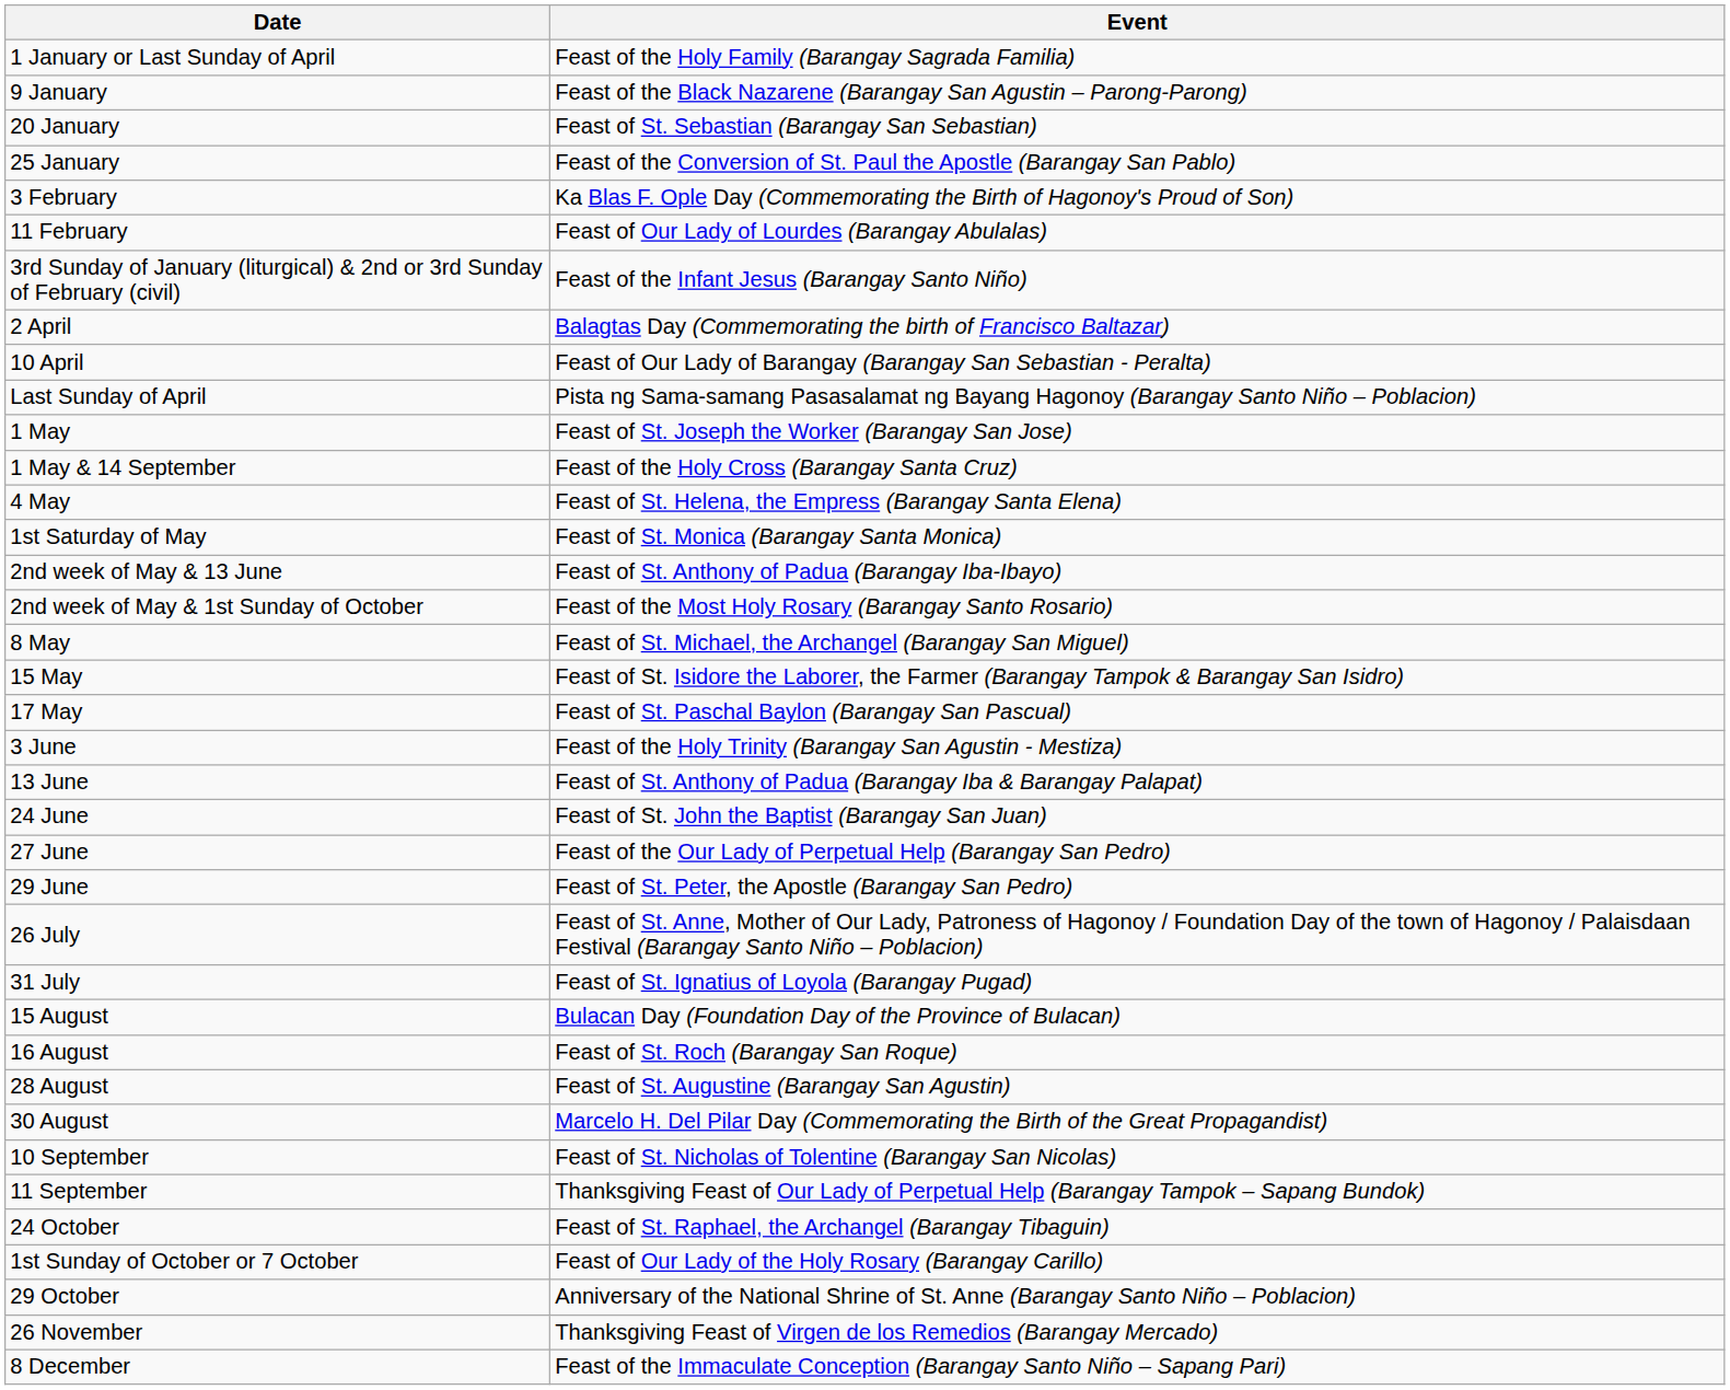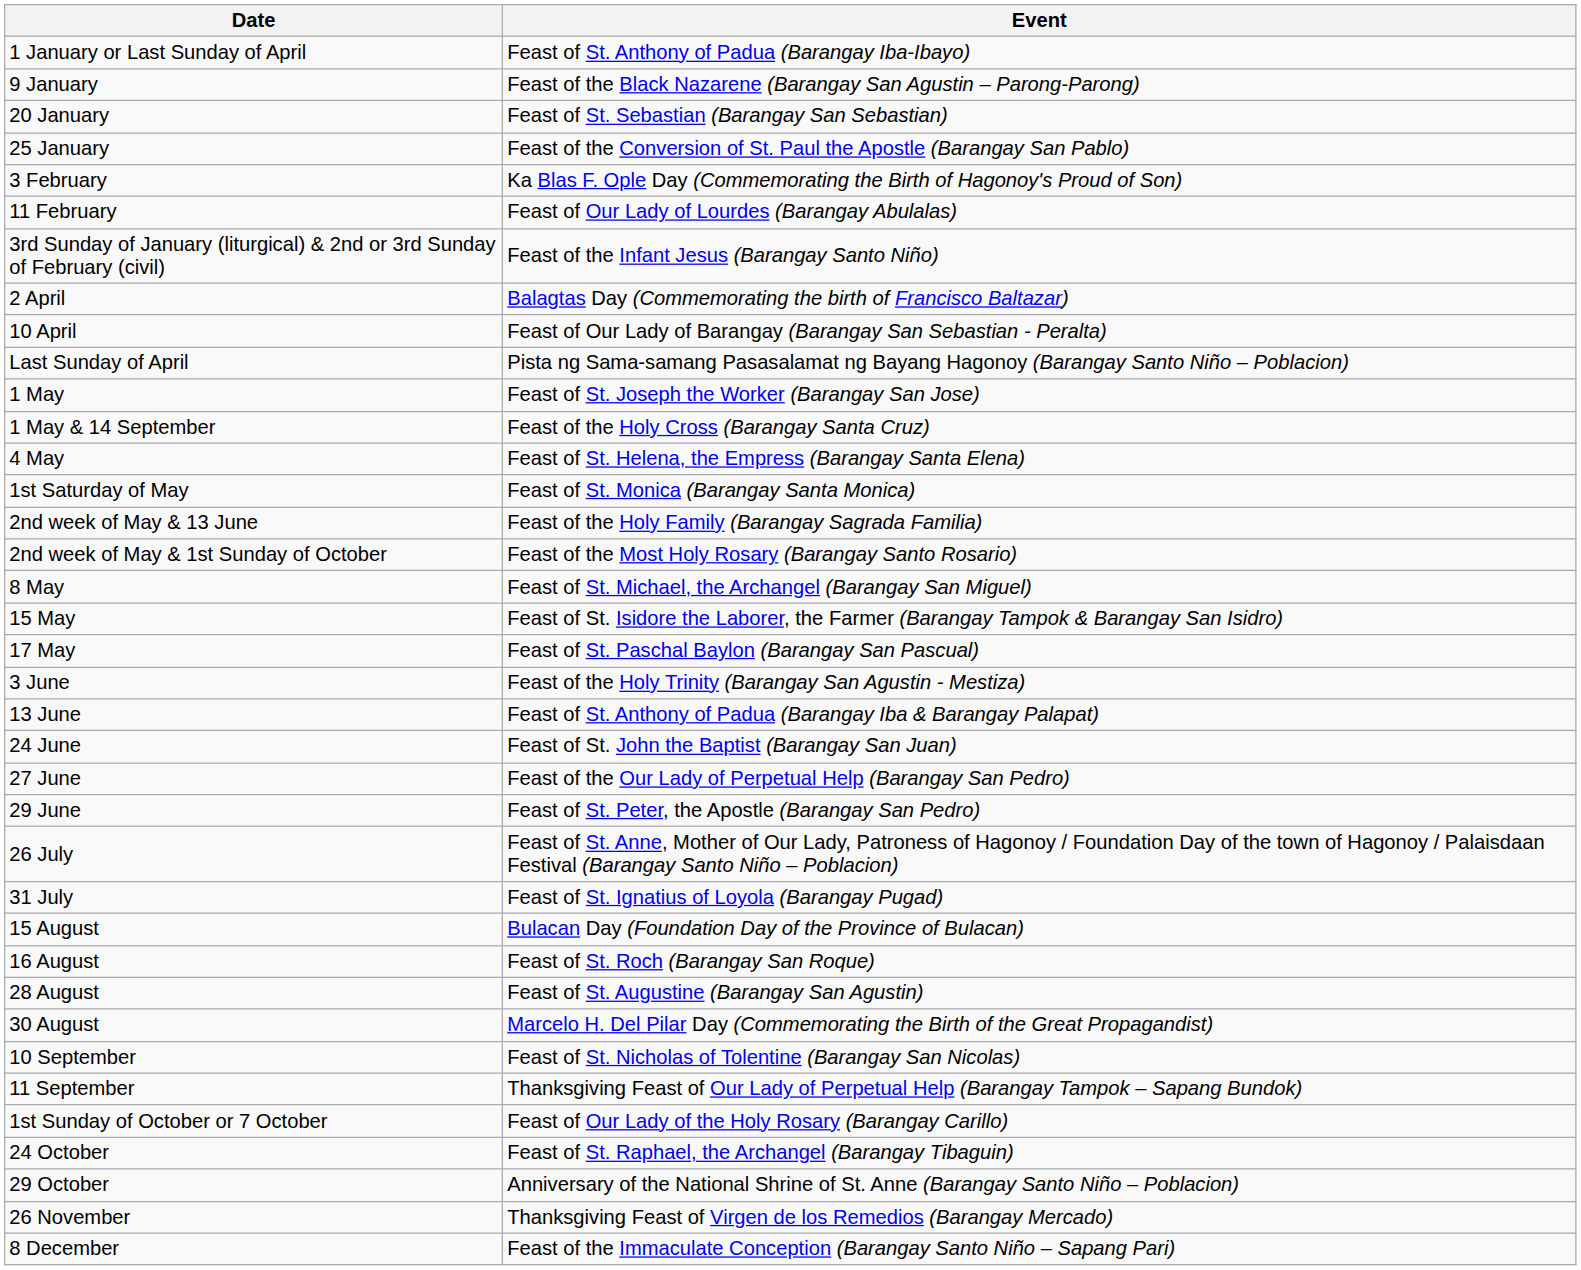1 January or Last Sunday of April | Event: Feast of the Holy Family (Barangay Sagrada Familia) -> Feast of St. Anthony of Padua (Barangay Iba-Ibayo)
2nd week of May & 13 June | Event: Feast of St. Anthony of Padua (Barangay Iba-Ibayo) -> Feast of the Holy Family (Barangay Sagrada Familia)
rows swapped: 1st Sunday of October or 7 October <-> 24 October
